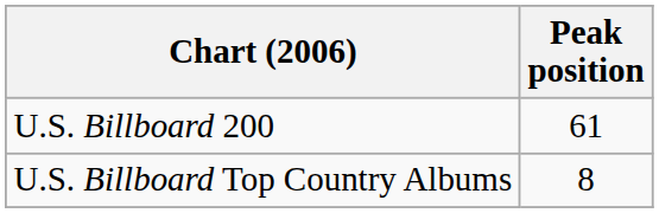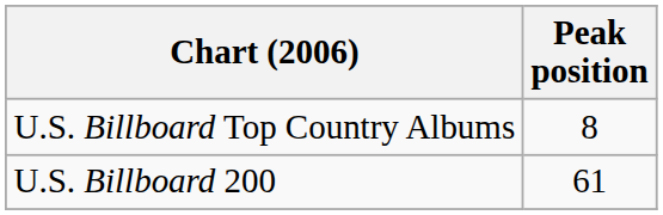rows swapped: U.S. Billboard Top Country Albums <-> U.S. Billboard 200
